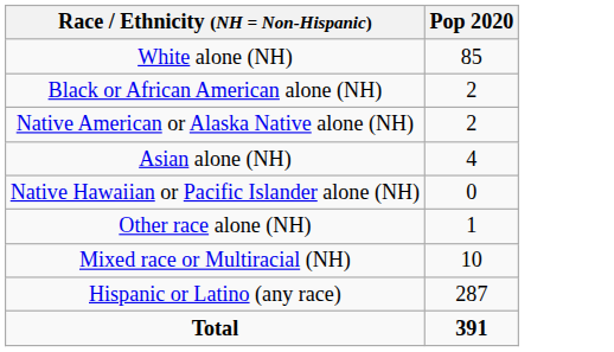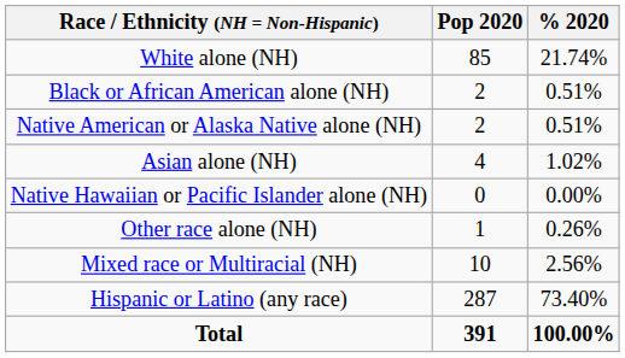+ column: % 2020 | 21.74% | 0.51% | 0.51% | 1.02% | 0.00% | 0.26% | 2.56% | 73.40% | 100.00%
